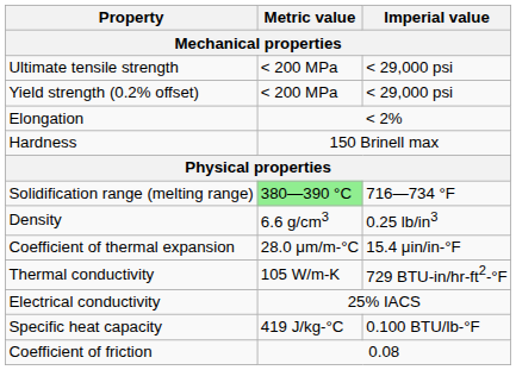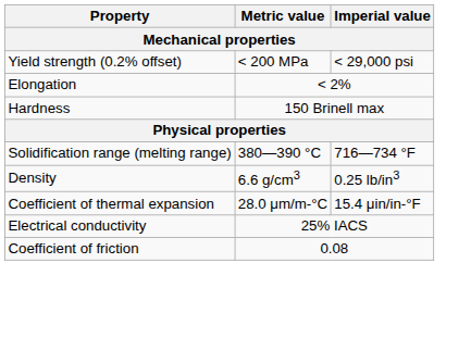- row: Ultimate tensile strength | < 200 MPa | < 29,000 psi
Solidification range (melting range) | Metric value: lightgreen background -> no background
- row: Thermal conductivity | 105 W/m-K | 729 BTU-in/hr-ft2-°F
- row: Specific heat capacity | 419 J/kg-°C | 0.100 BTU/lb-°F
